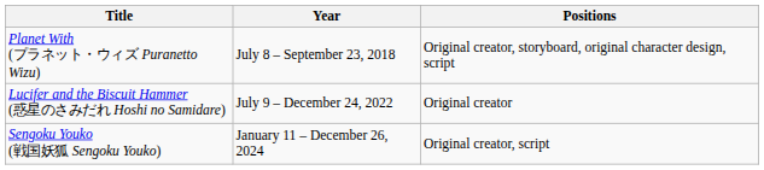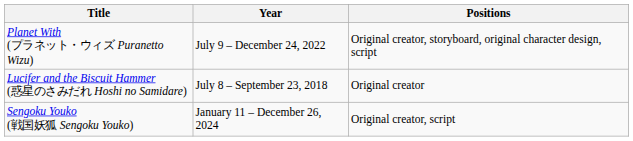Planet With (プラネット・ウィズ Puranetto Wizu) | Year: July 8 – September 23, 2018 -> July 9 – December 24, 2022
Lucifer and the Biscuit Hammer (惑星のさみだれ Hoshi no Samidare) | Year: July 9 – December 24, 2022 -> July 8 – September 23, 2018
